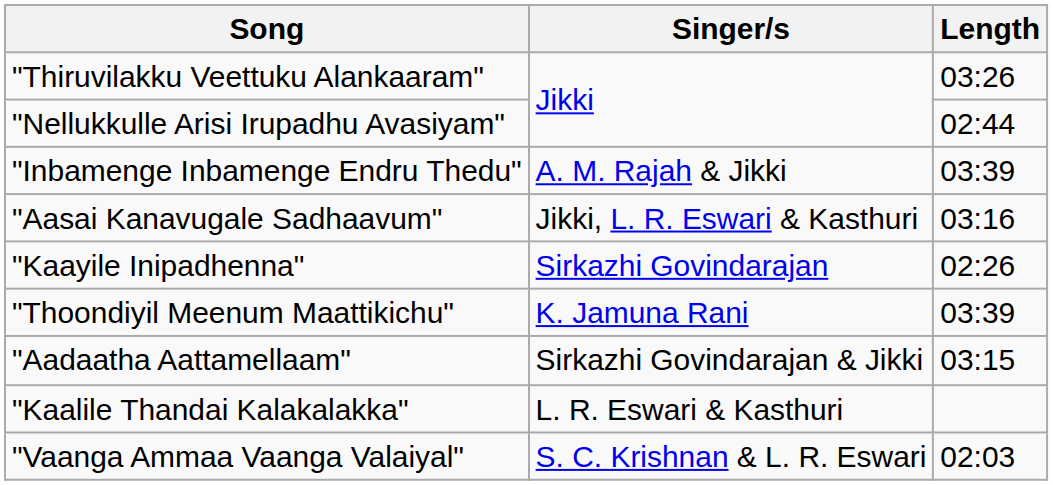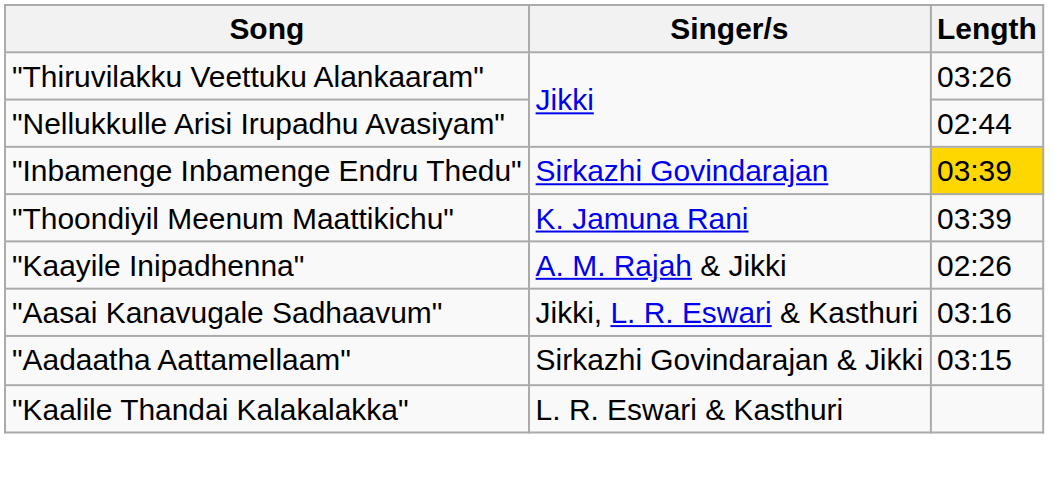"Inbamenge Inbamenge Endru Thedu" | Singer/s: A. M. Rajah & Jikki -> Sirkazhi Govindarajan
"Inbamenge Inbamenge Endru Thedu" | Length: no background -> gold background
rows swapped: "Aasai Kanavugale Sadhaavum" <-> "Thoondiyil Meenum Maattikichu"
"Kaayile Inipadhenna" | Singer/s: Sirkazhi Govindarajan -> A. M. Rajah & Jikki
- row: "Vaanga Ammaa Vaanga Valaiyal" | S. C. Krishnan & L. R. Eswari | 02:03
